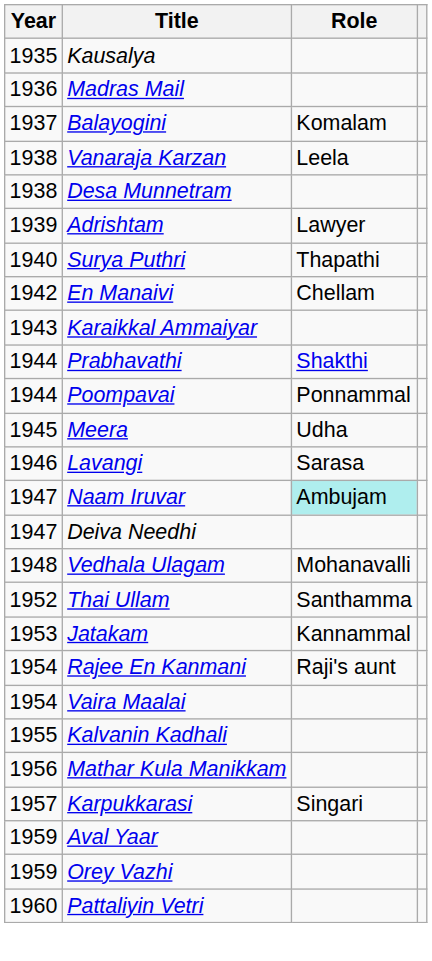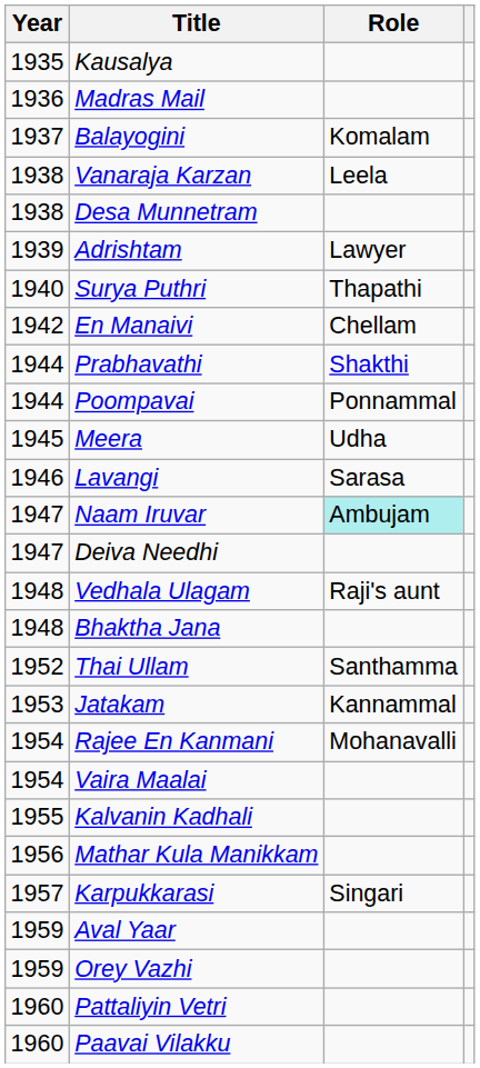- row: 1943 | Karaikkal Ammaiyar
Vedhala Ulagam | Role: Mohanavalli -> Raji's aunt
+ row: 1948 | Bhaktha Jana
Rajee En Kanmani | Role: Raji's aunt -> Mohanavalli
+ row: 1960 | Paavai Vilakku
